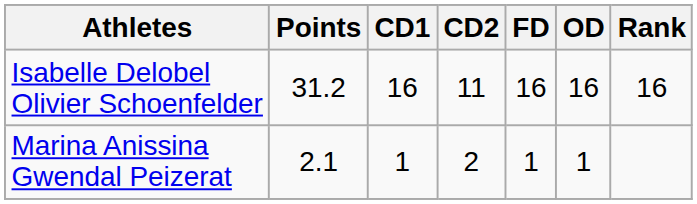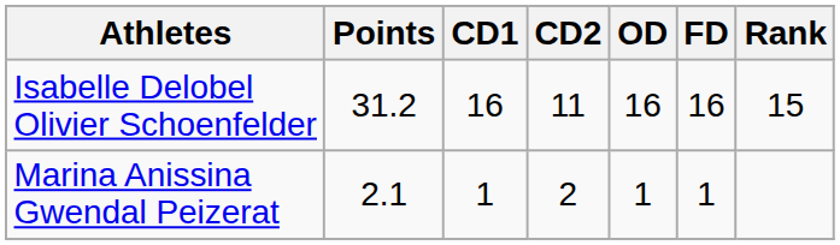columns swapped: OD <-> FD
Isabelle Delobel Olivier Schoenfelder | Rank: 16 -> 15
